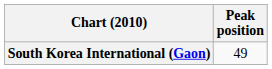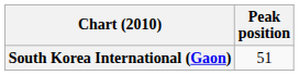South Korea International (Gaon) | Peak position: 49 -> 51
